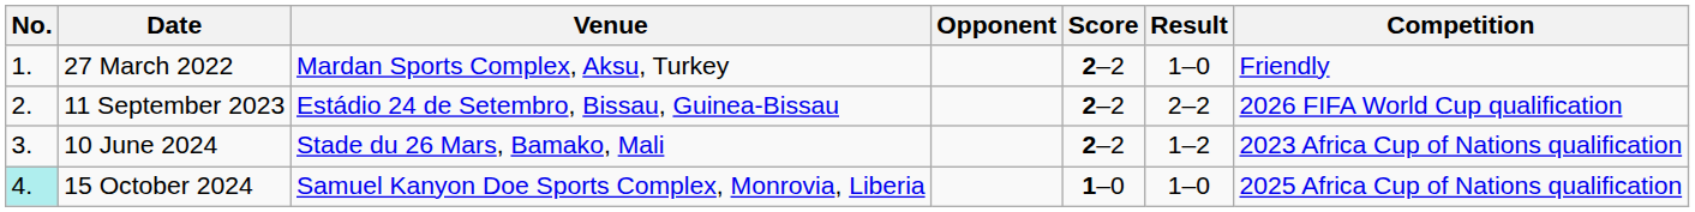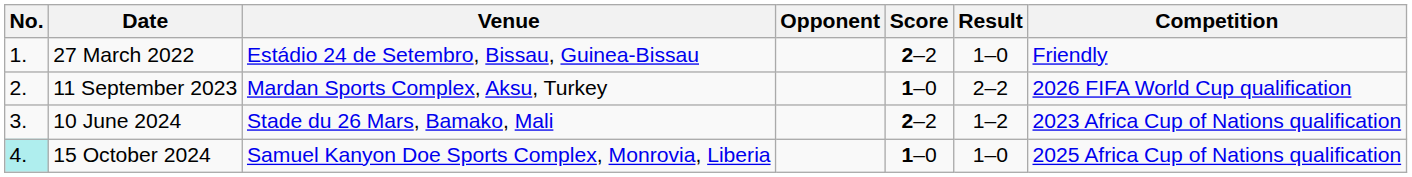27 March 2022 | Venue: Mardan Sports Complex, Aksu, Turkey -> Estádio 24 de Setembro, Bissau, Guinea-Bissau
11 September 2023 | Venue: Estádio 24 de Setembro, Bissau, Guinea-Bissau -> Mardan Sports Complex, Aksu, Turkey
11 September 2023 | Score: 2–2 -> 1–0
